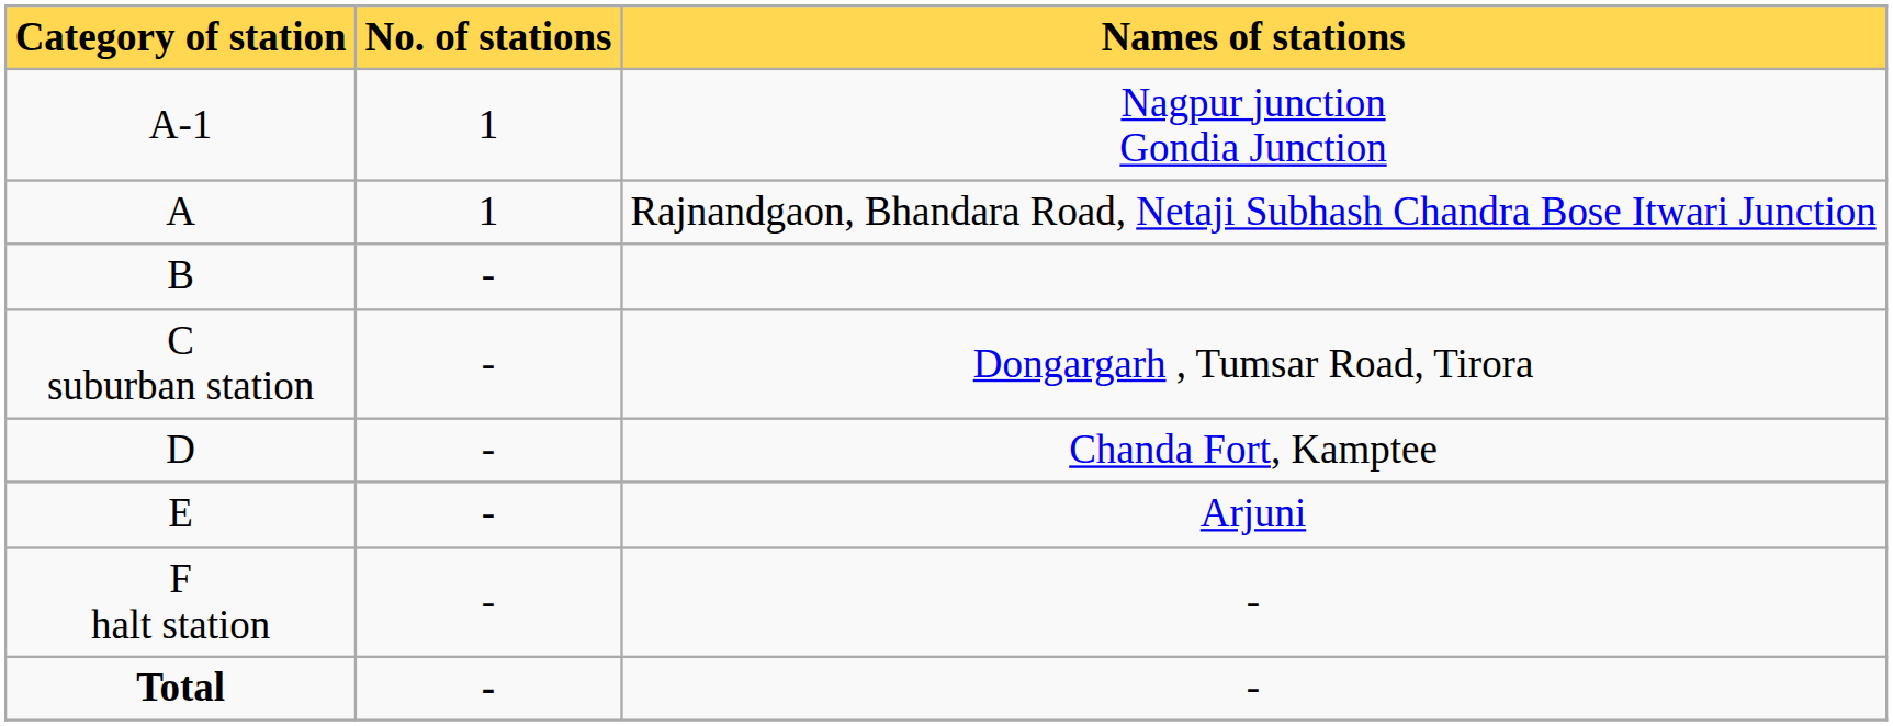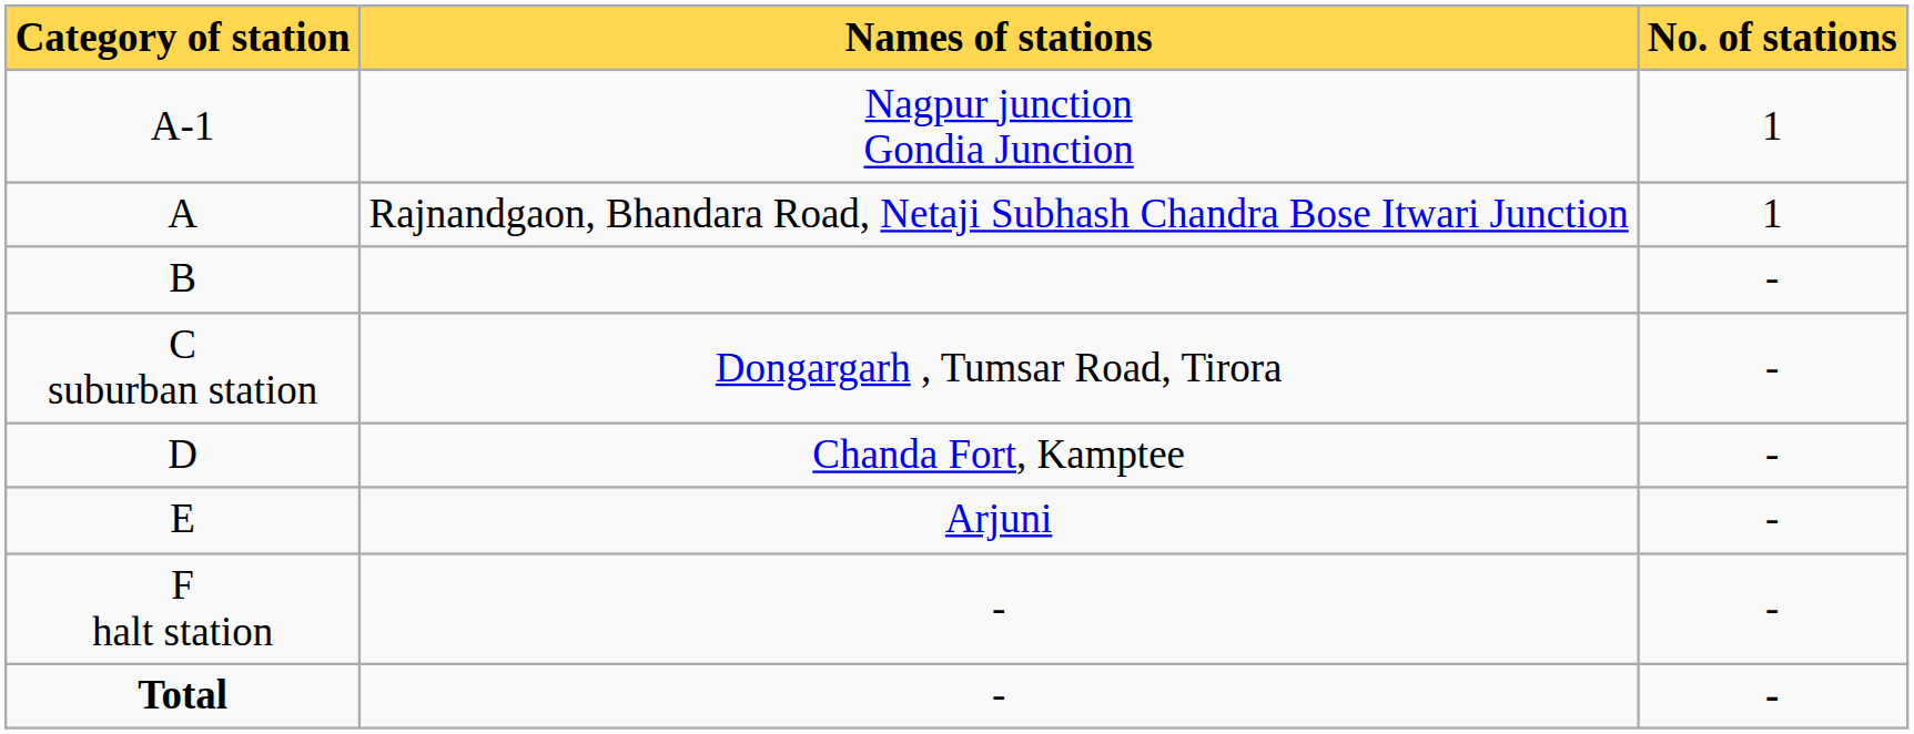columns swapped: No. of stations <-> Names of stations
